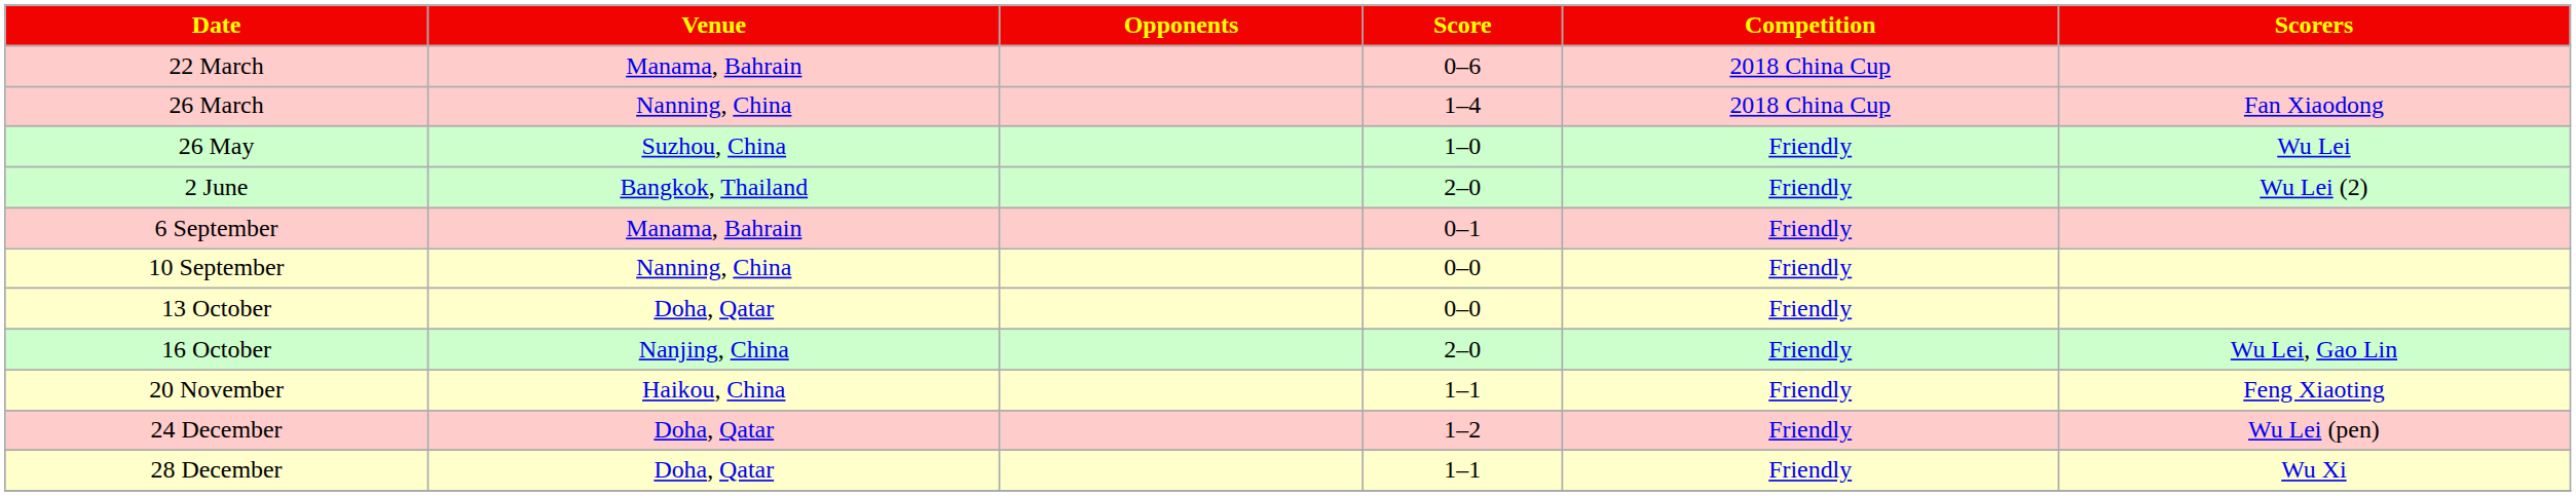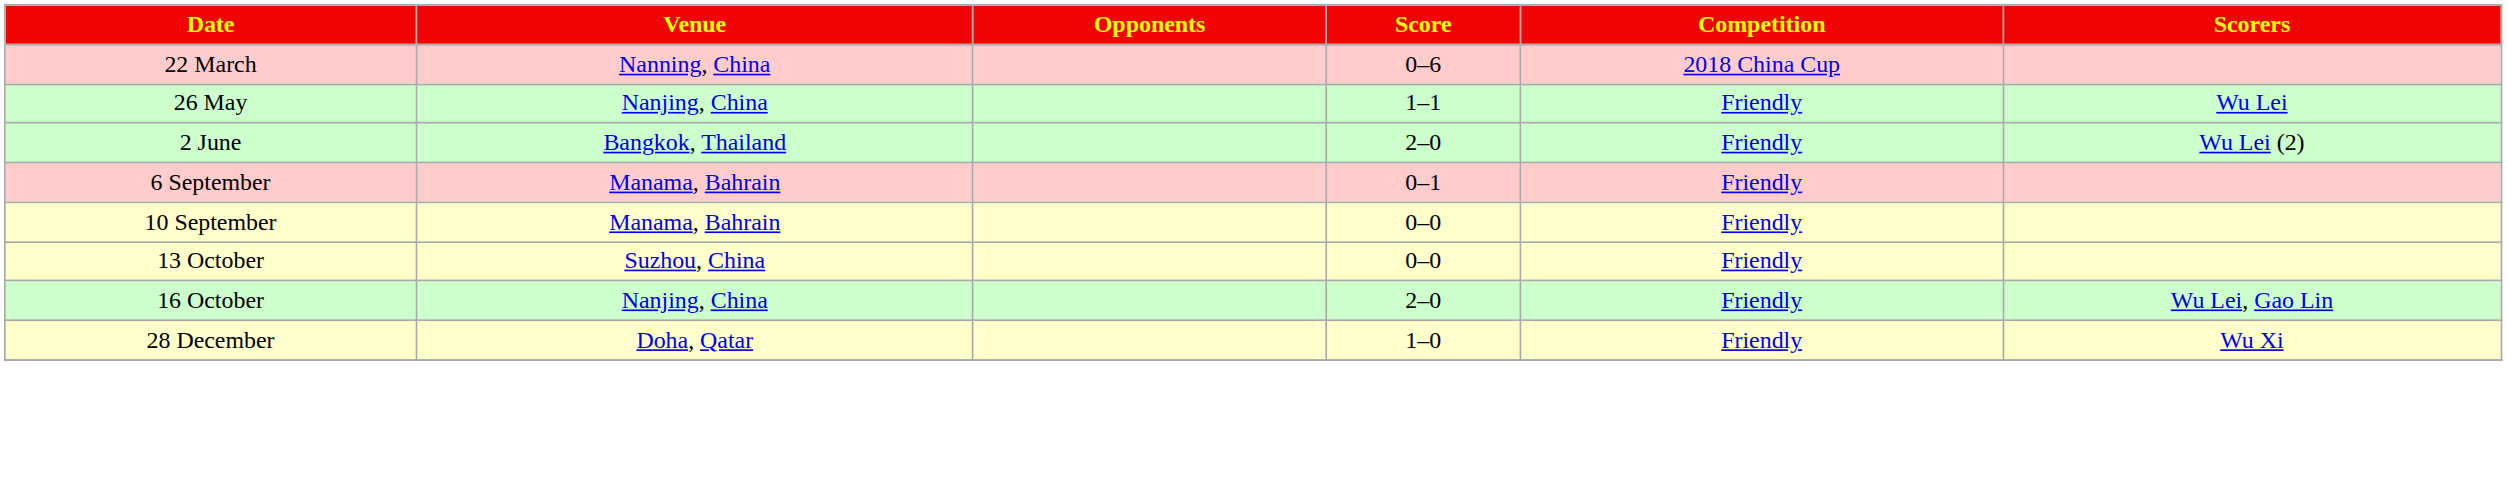22 March | Venue: Manama, Bahrain -> Nanning, China
- row: 26 March | Nanning, China | 1–4 | 2018 China Cup | Fan Xiaodong
26 May | Venue: Suzhou, China -> Nanjing, China
26 May | Score: 1–0 -> 1–1
10 September | Venue: Nanning, China -> Manama, Bahrain
13 October | Venue: Doha, Qatar -> Suzhou, China
- row: 20 November | Haikou, China | 1–1 | Friendly | Feng Xiaoting
- row: 24 December | Doha, Qatar | 1–2 | Friendly | Wu Lei (pen)
28 December | Score: 1–1 -> 1–0
